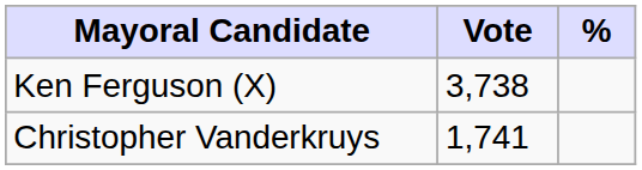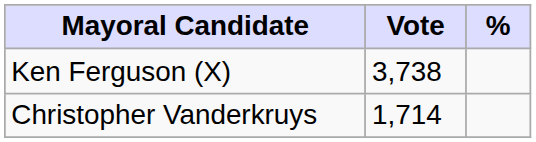Christopher Vanderkruys | Vote: 1,741 -> 1,714
